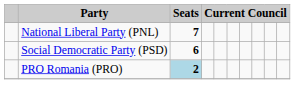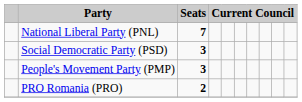Social Democratic Party (PSD) | Seats: 6 -> 3
+ row: People's Movement Party (PMP) | 3
PRO Romania (PRO) | Seats: lightblue background -> no background
